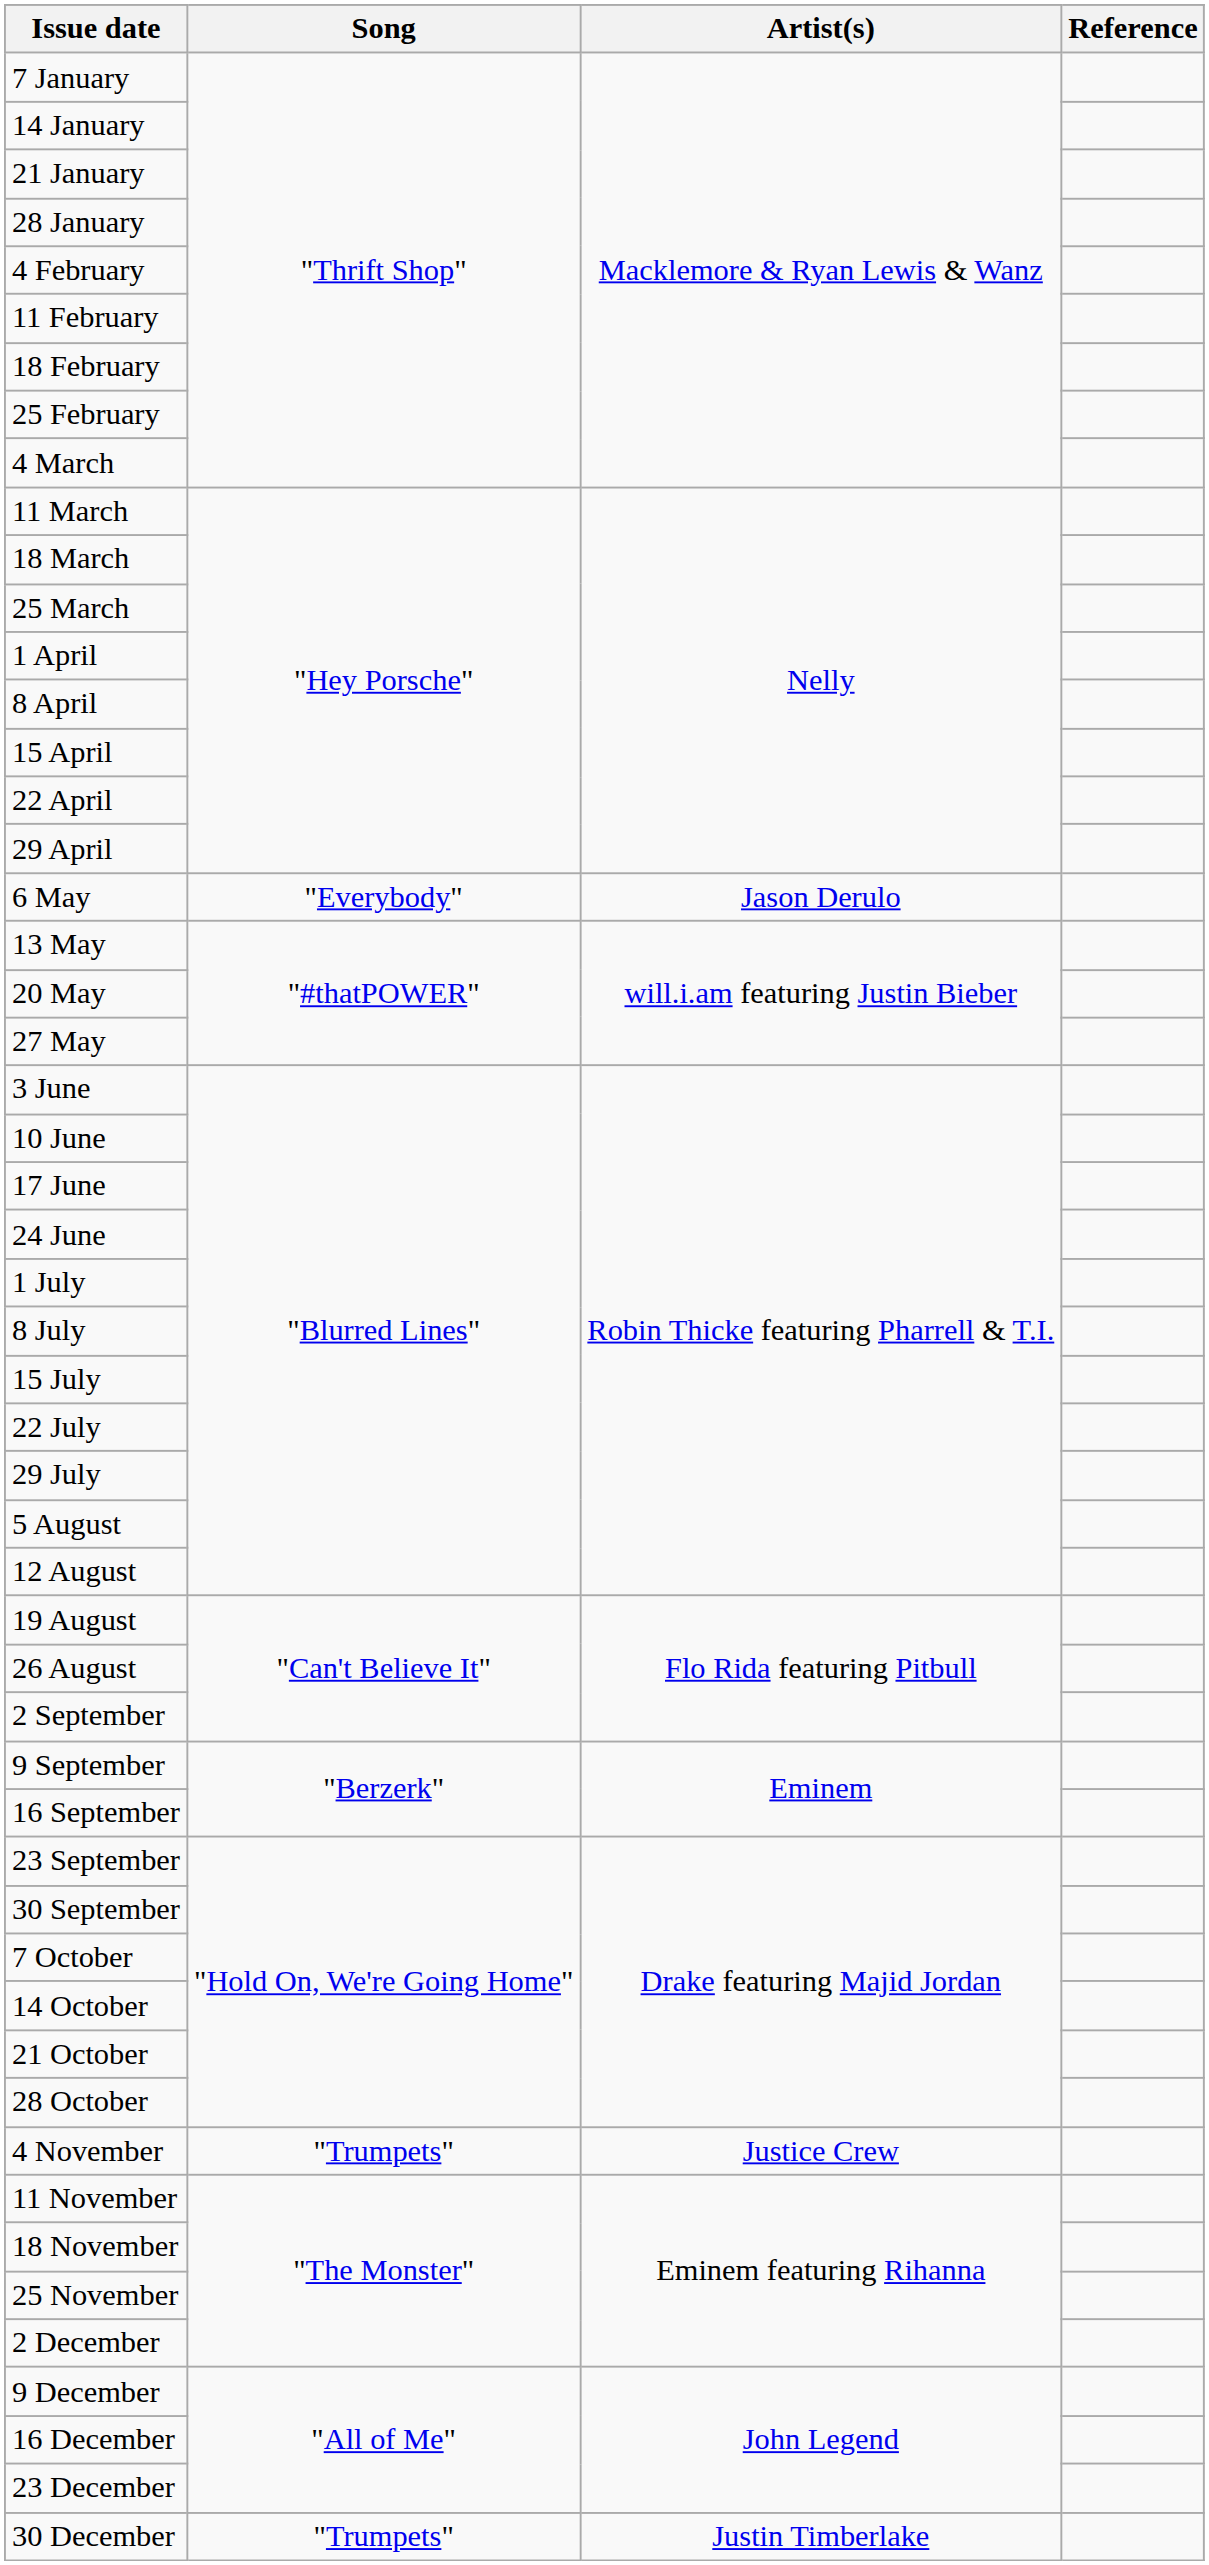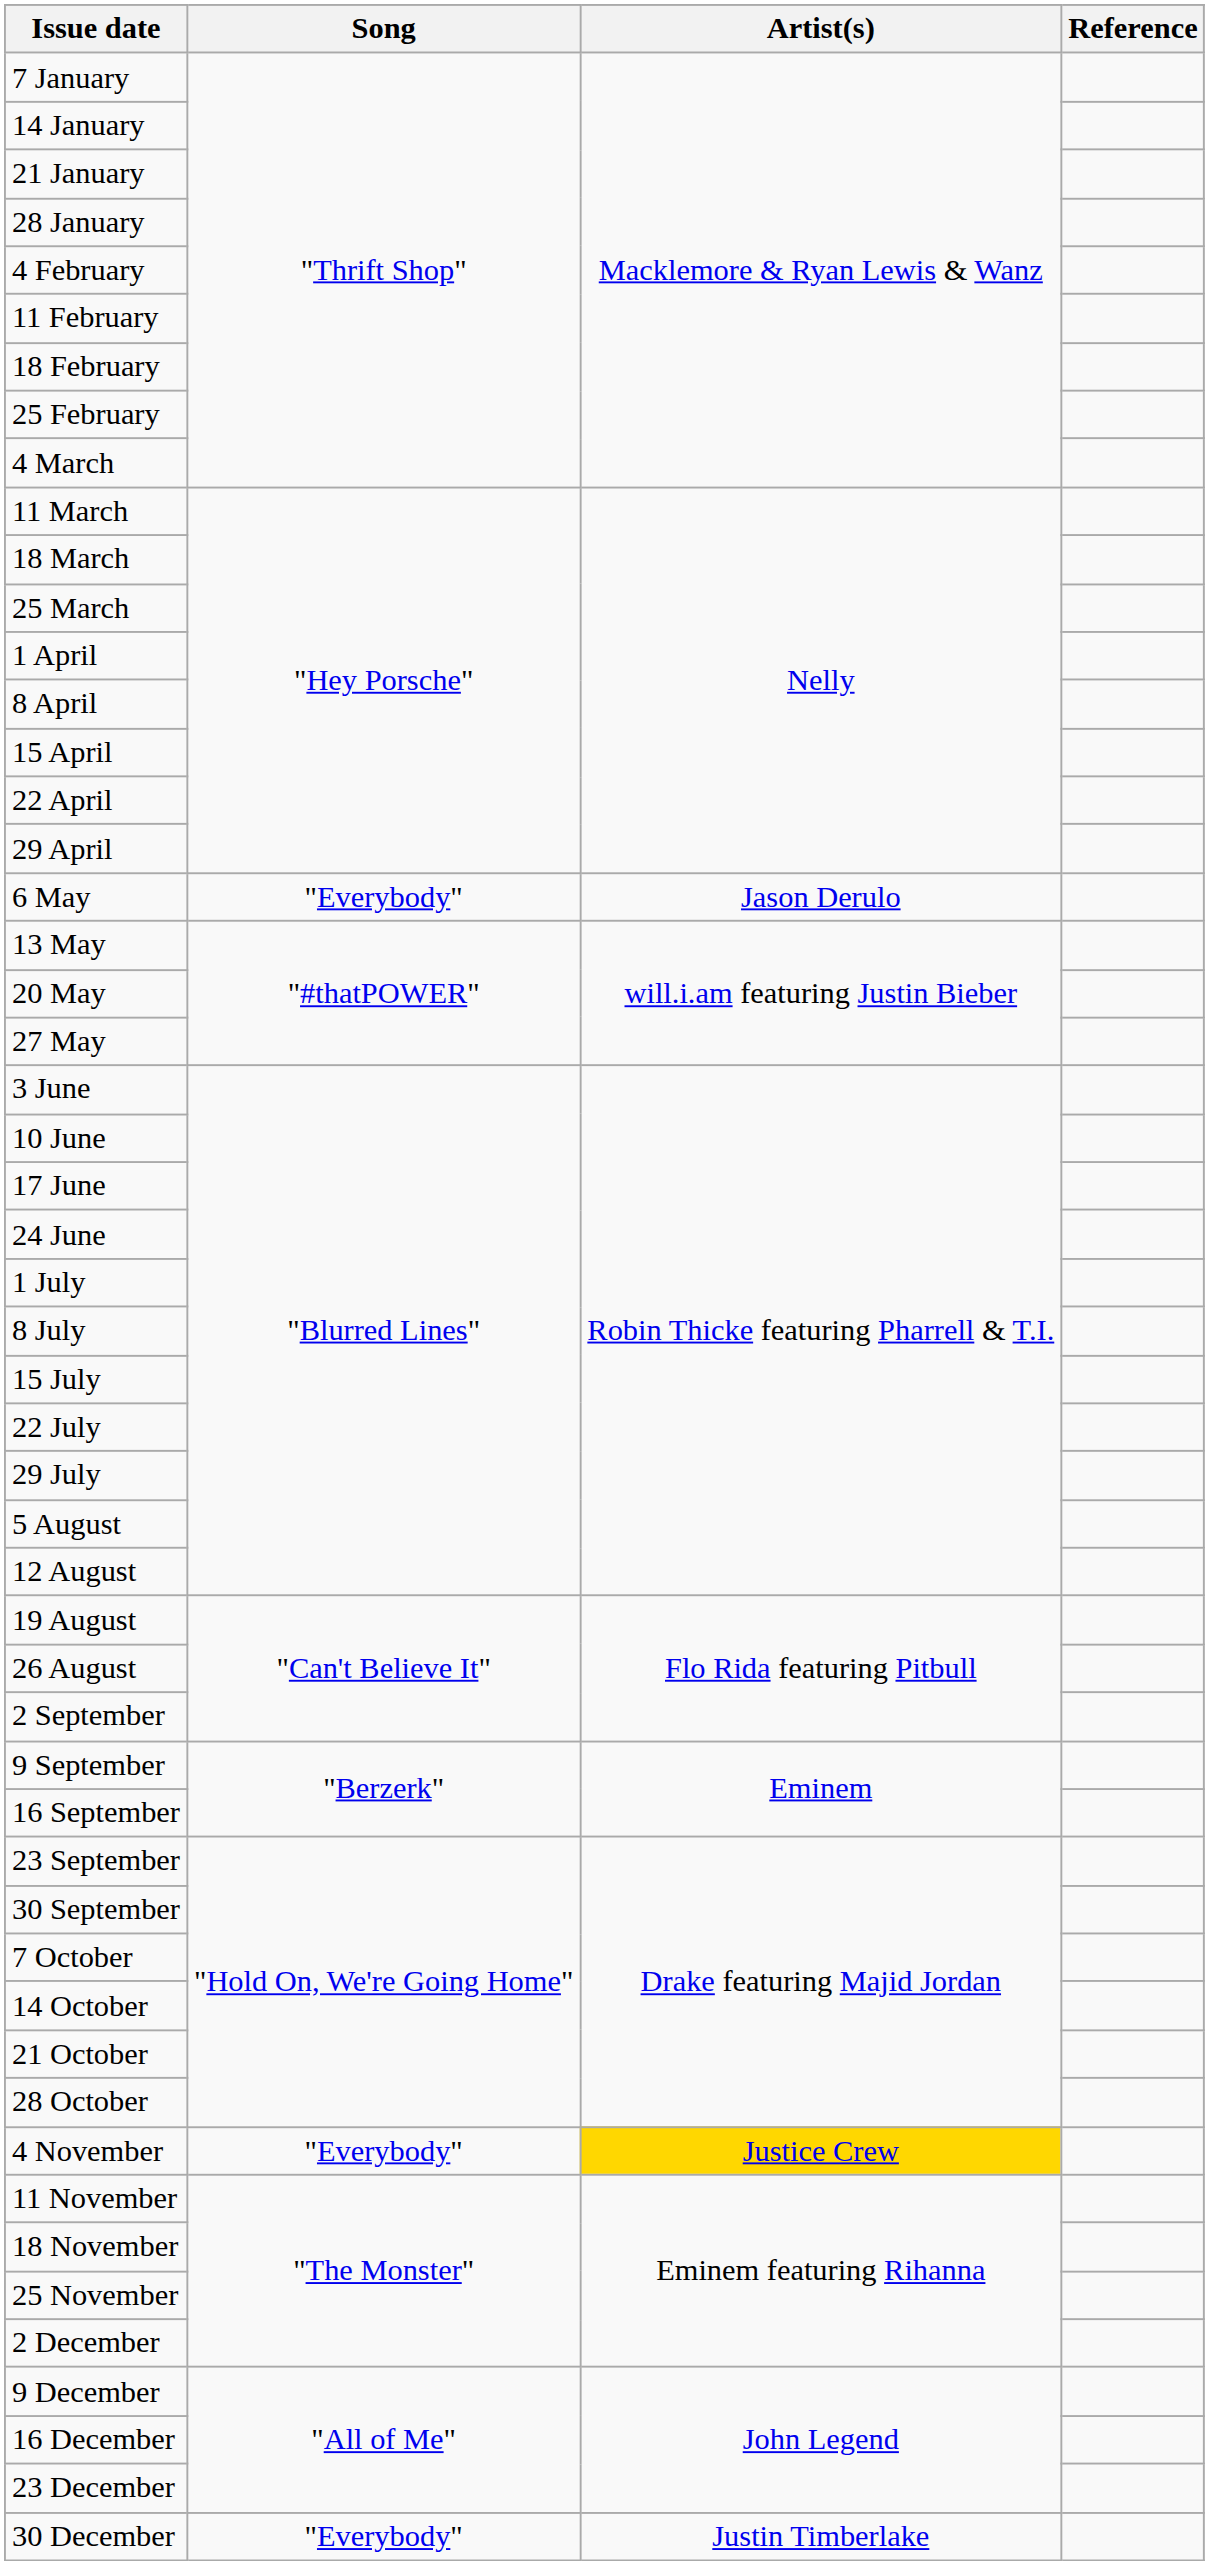4 November | Song: "Trumpets" -> "Everybody"
4 November | Artist(s): no background -> gold background
30 December | Song: "Trumpets" -> "Everybody"
